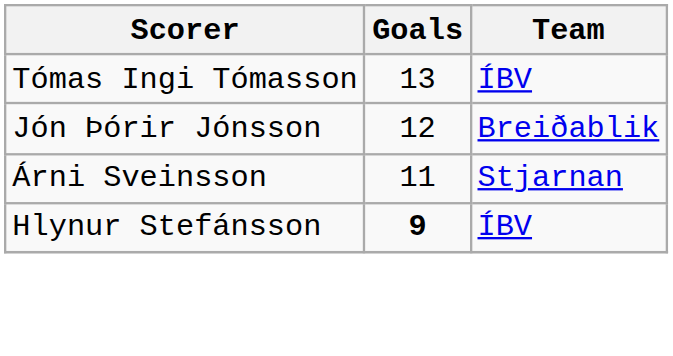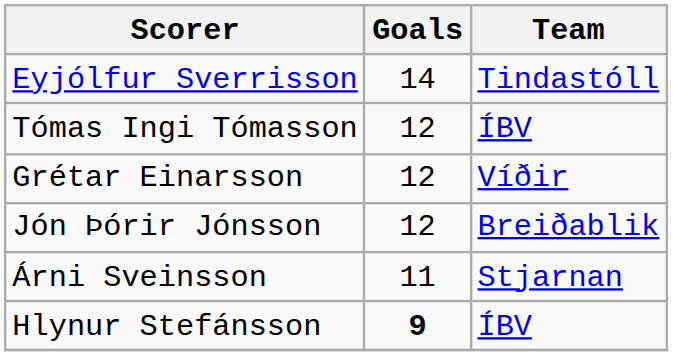+ row: Eyjólfur Sverrisson | 14 | Tindastóll
Tómas Ingi Tómasson | Goals: 13 -> 12
+ row: Grétar Einarsson | 12 | Víðir
